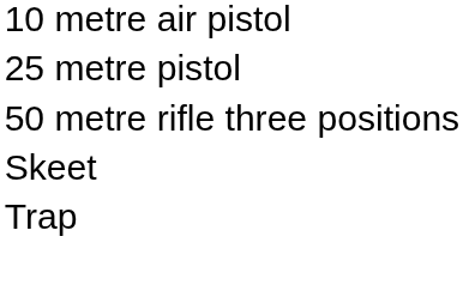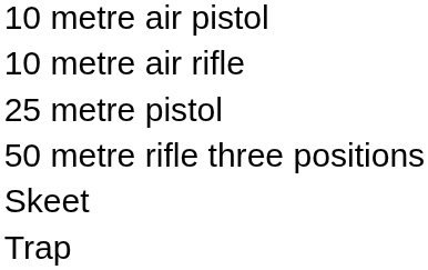+ row: 10 metre air rifle
